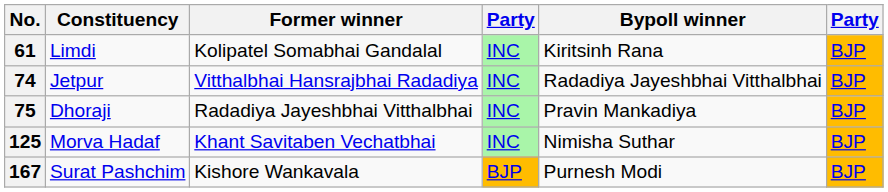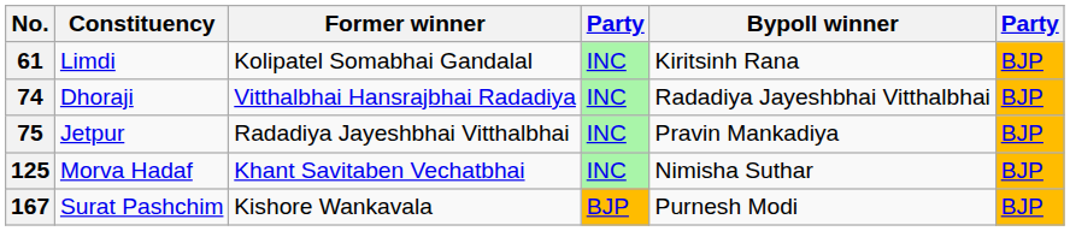74 | Constituency: Jetpur -> Dhoraji
75 | Constituency: Dhoraji -> Jetpur
